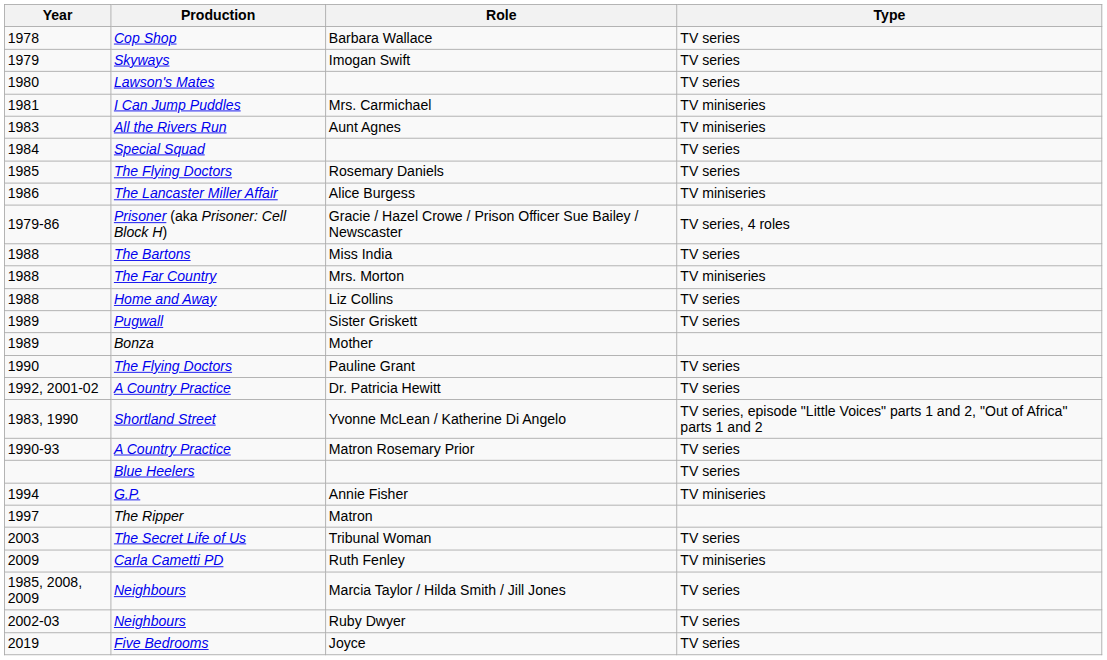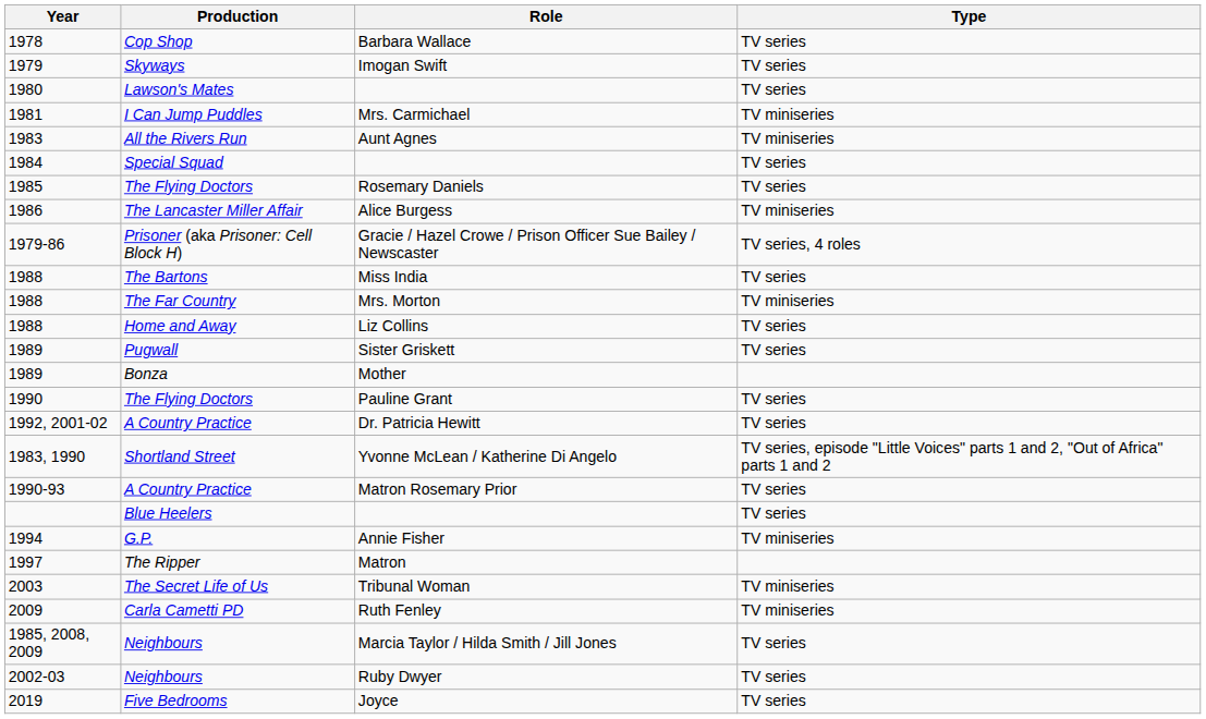Tribunal Woman | Type: TV series -> TV miniseries
